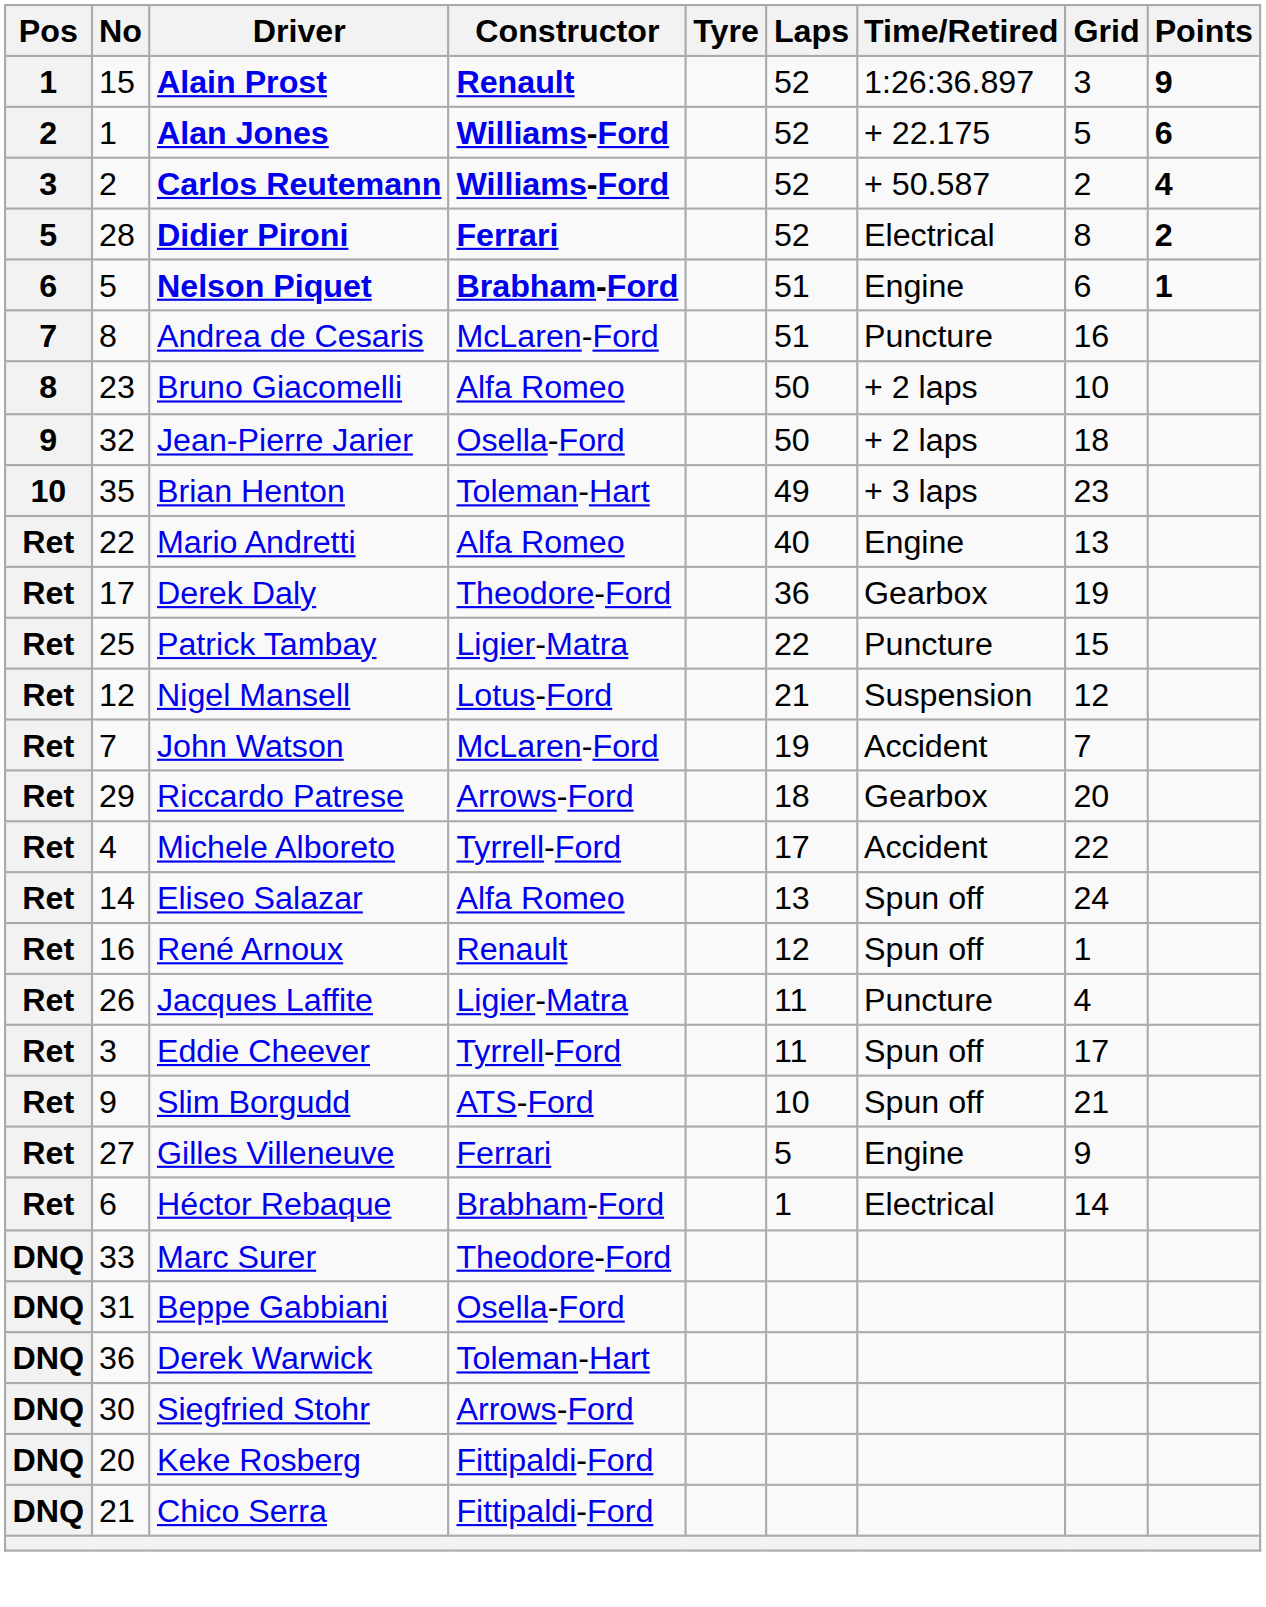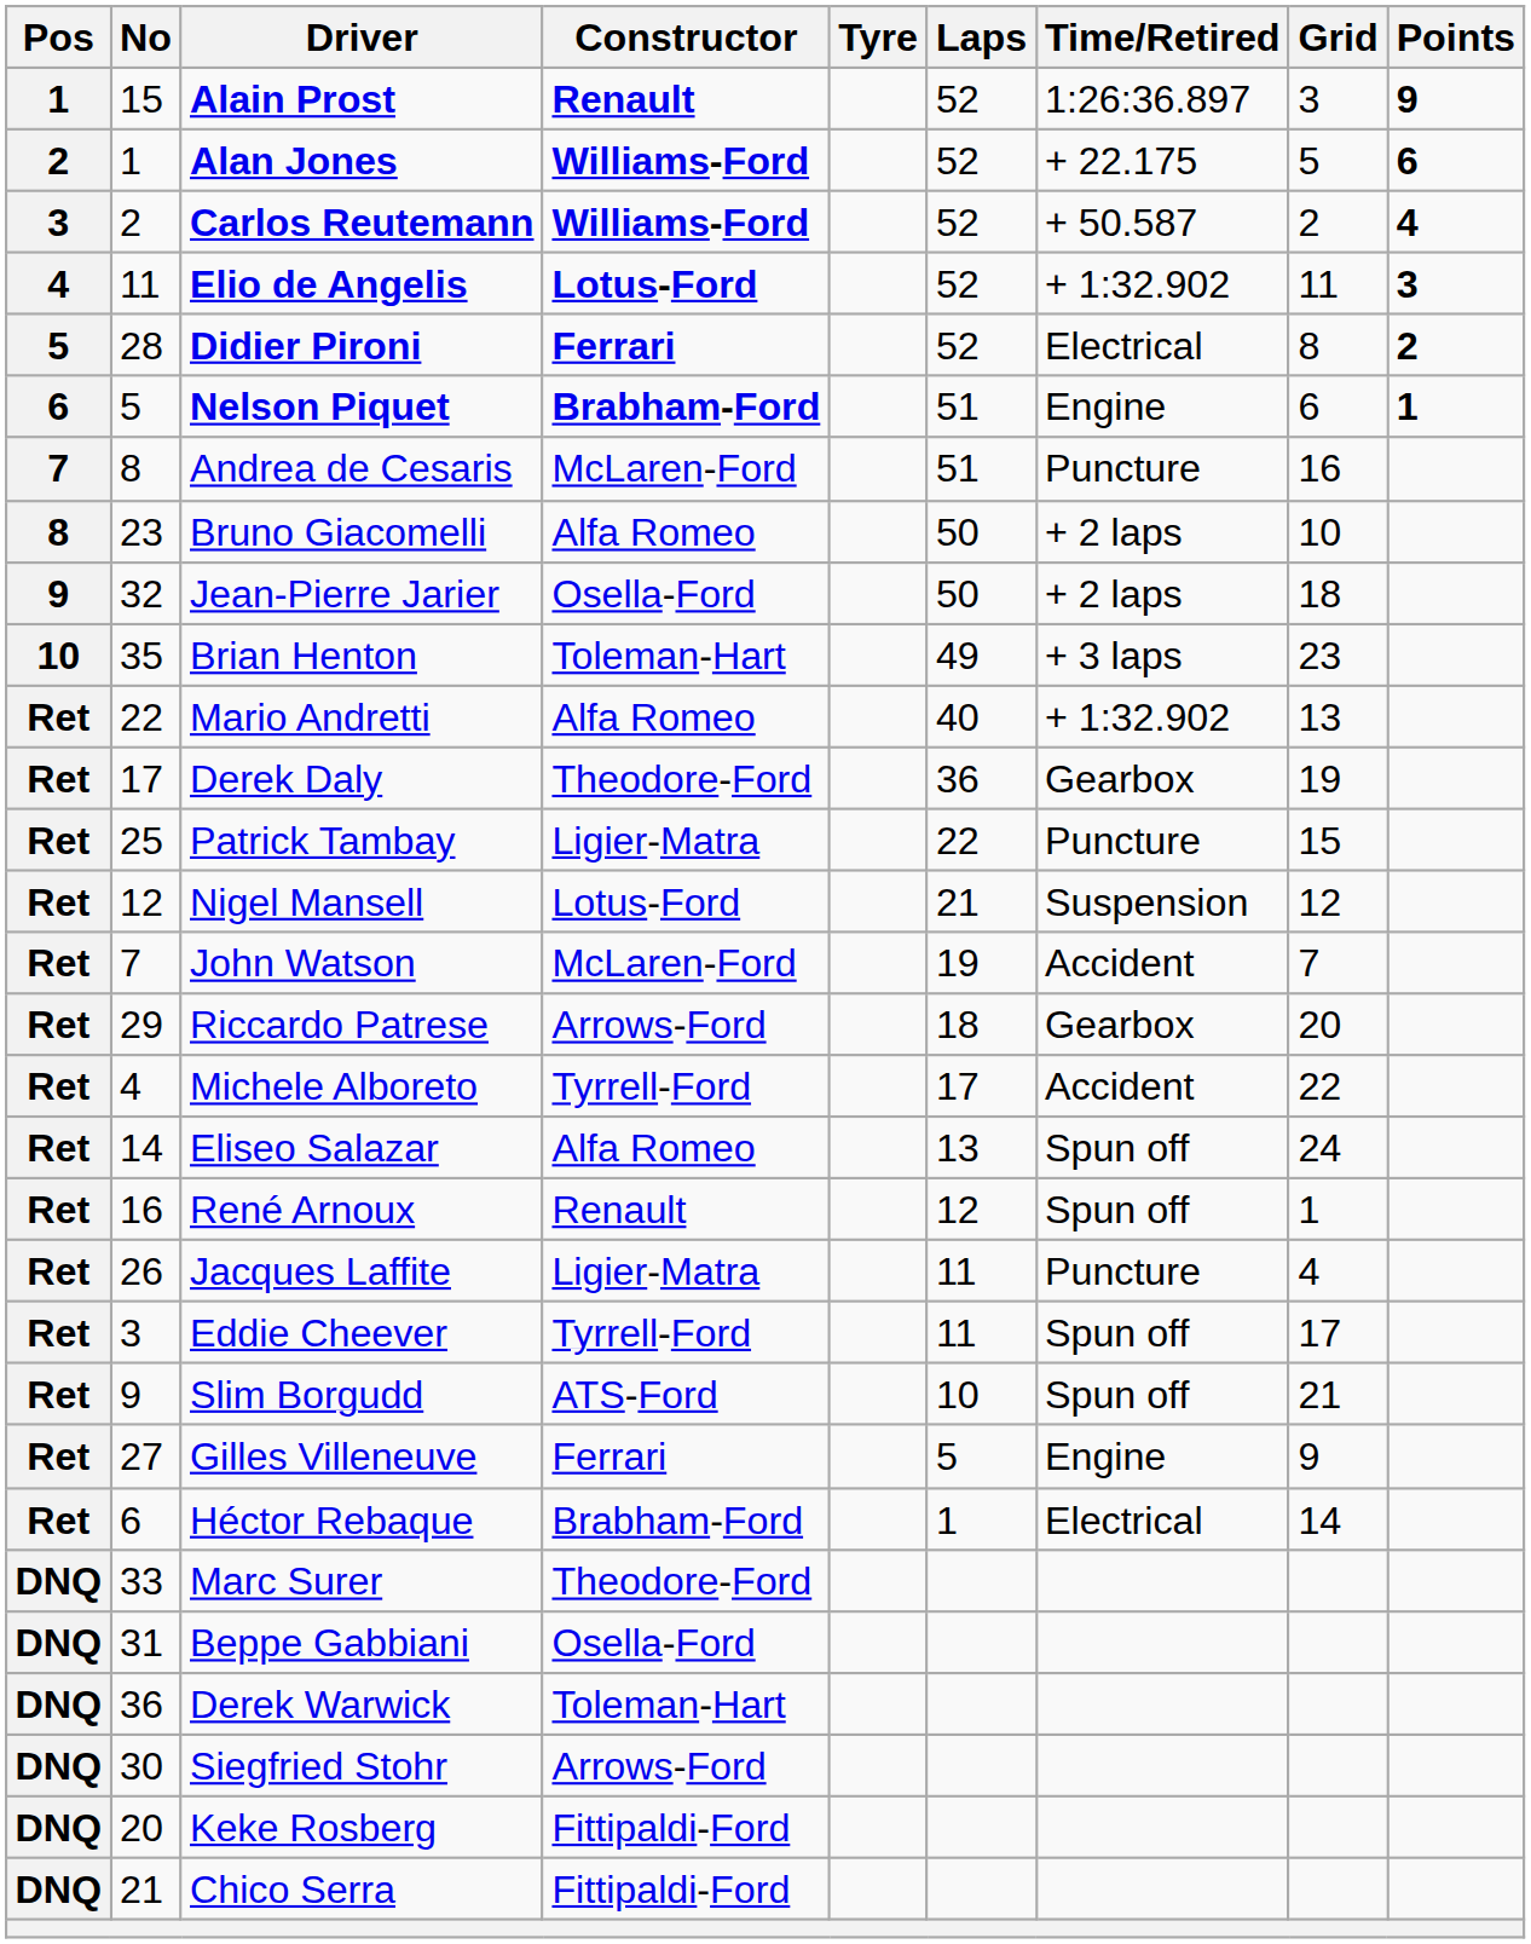+ row: 4 | 11 | Elio de Angelis | Lotus-Ford | 52 | + 1:32.902 | 11 | 3
Mario Andretti | Time/Retired: Engine -> + 1:32.902
